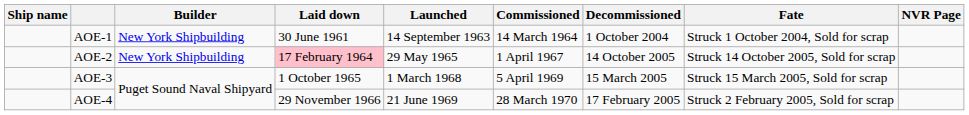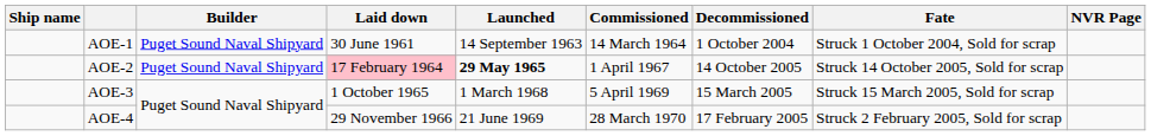AOE-1 | Builder: New York Shipbuilding -> Puget Sound Naval Shipyard
AOE-2 | Builder: New York Shipbuilding -> Puget Sound Naval Shipyard
AOE-2 | Launched: normal -> bold
